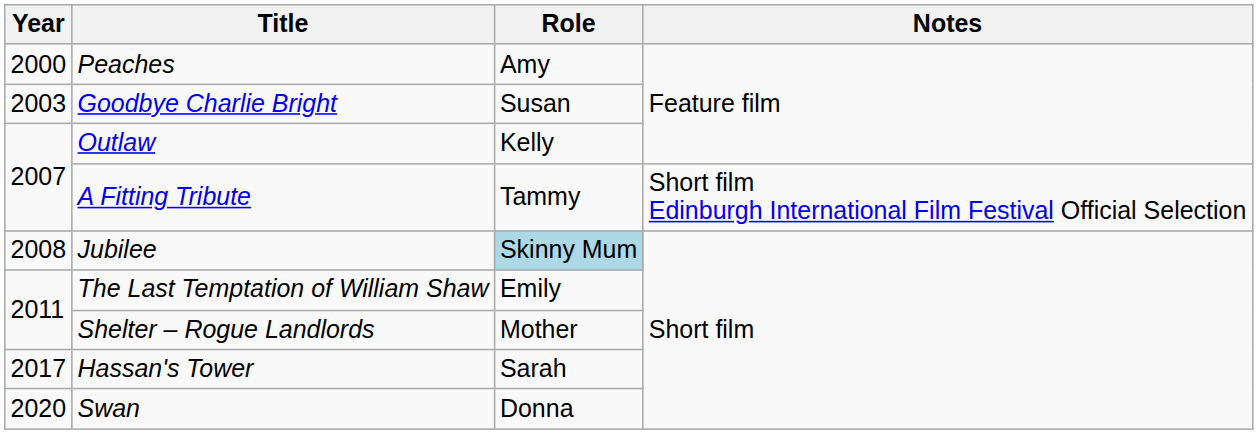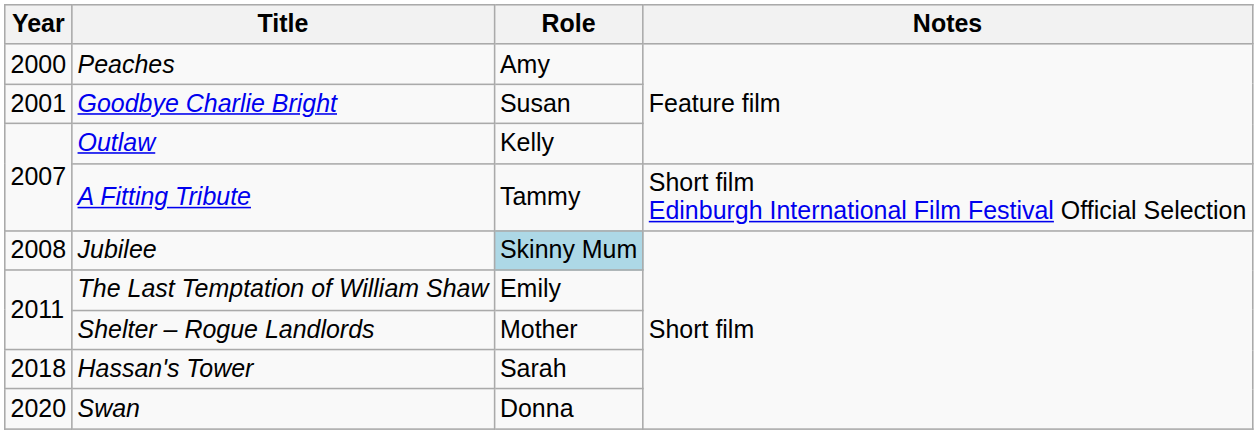Goodbye Charlie Bright | Year: 2003 -> 2001
Hassan's Tower | Year: 2017 -> 2018
